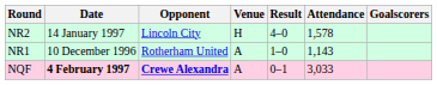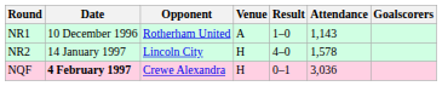rows swapped: NR1 <-> NR2
NQF | Opponent: bold -> normal
NQF | Venue: A -> H
NQF | Attendance: 3,033 -> 3,036
